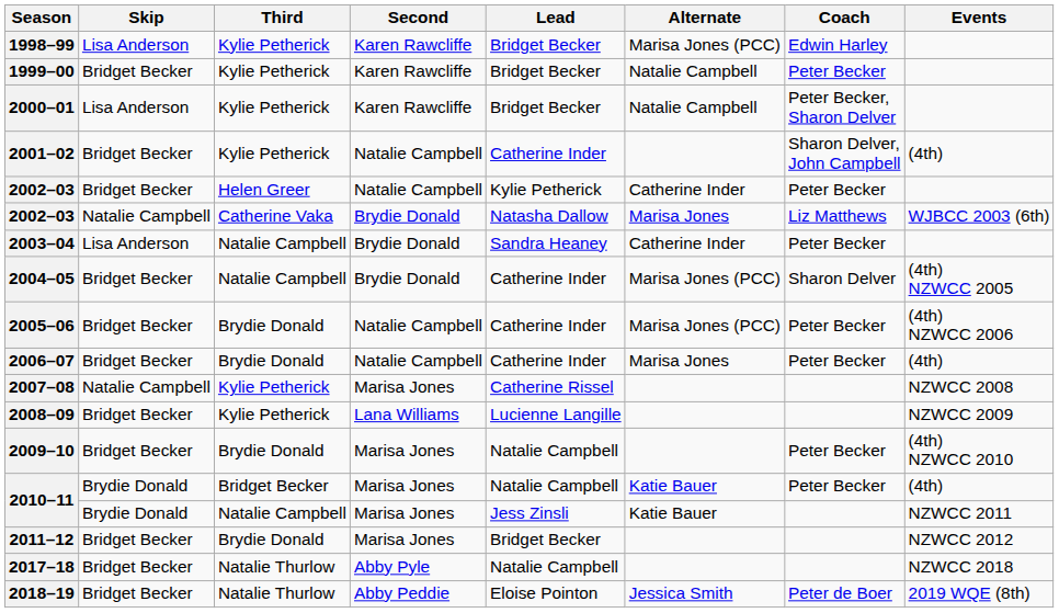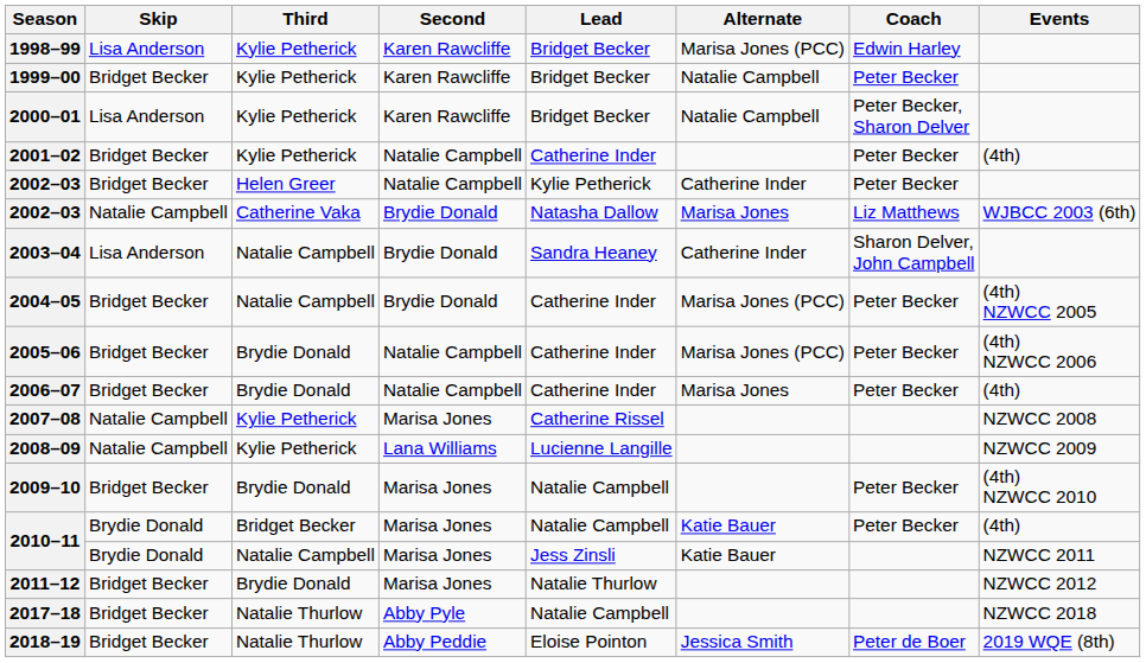2001–02 | Coach: Sharon Delver, John Campbell -> Peter Becker
2003–04 | Coach: Peter Becker -> Sharon Delver, John Campbell
2004–05 | Coach: Sharon Delver -> Peter Becker
2008–09 | Skip: Bridget Becker -> Natalie Campbell
2011–12 | Lead: Bridget Becker -> Natalie Thurlow
